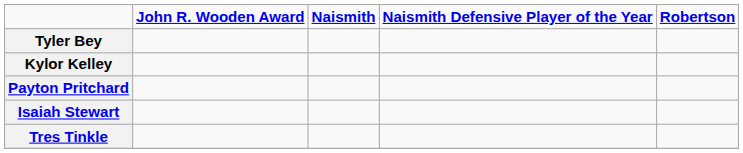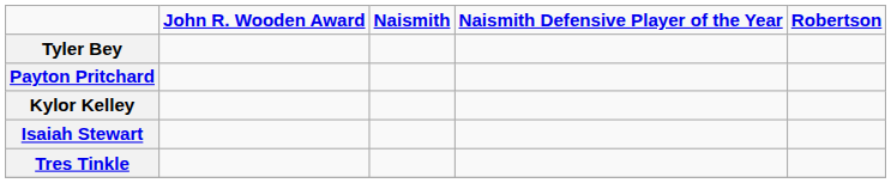rows swapped: Kylor Kelley <-> Payton Pritchard
